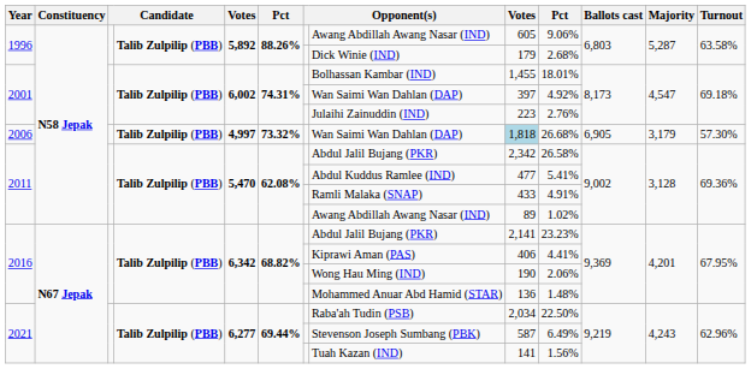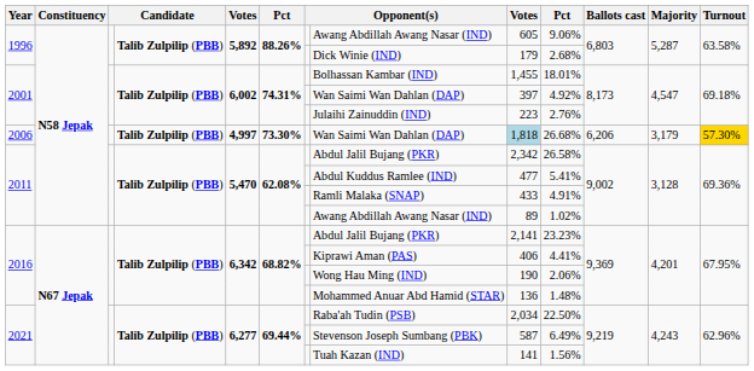2006 | column 6: 73.32% -> 73.30%
2006 | Ballots cast: 6,905 -> 6,206
2006 | Turnout: no background -> gold background
